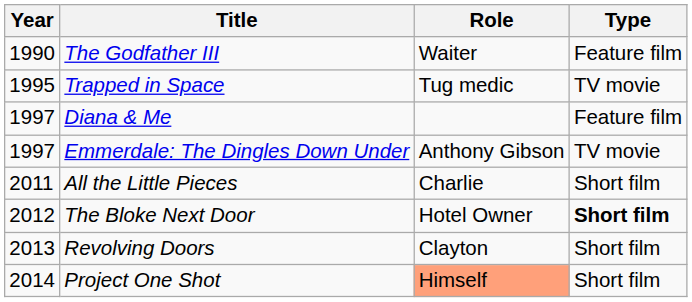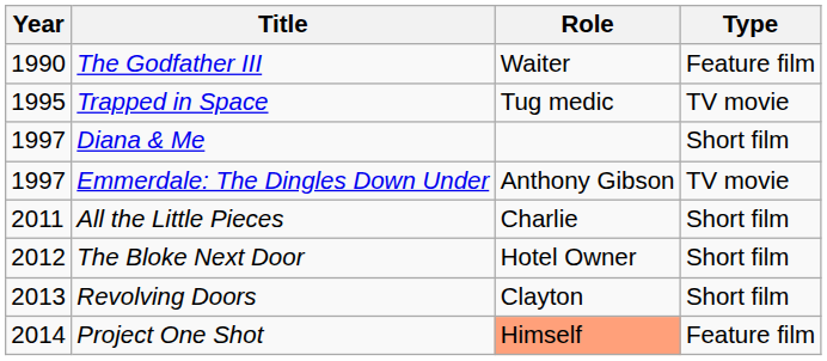Diana & Me | Type: Feature film -> Short film
The Bloke Next Door | Type: bold -> normal
Project One Shot | Type: Short film -> Feature film
